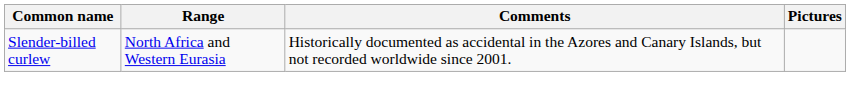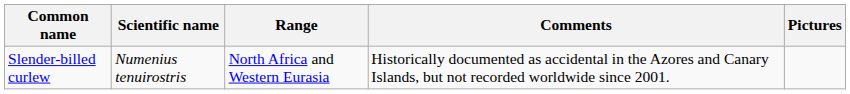+ column: Scientific name | Numenius tenuirostris
